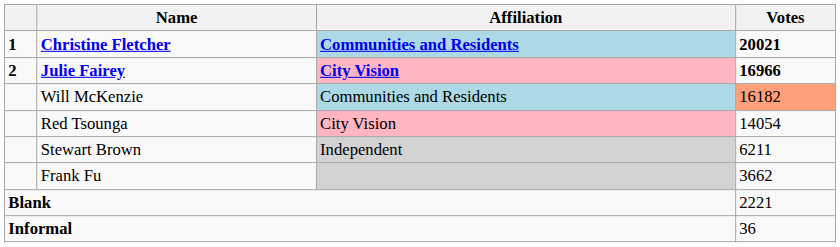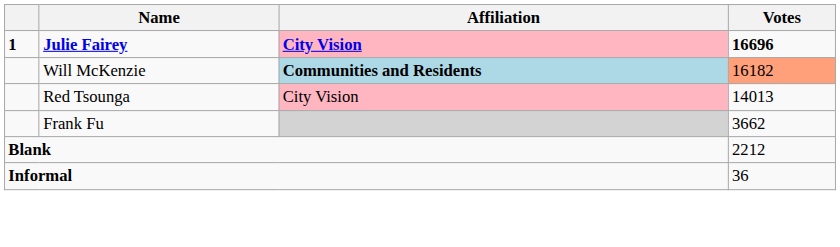- row: 1 | Christine Fletcher | Communities and Residents | 20021
Julie Fairey | column 1: 2 -> 1
Julie Fairey | Votes: 16966 -> 16696
Will McKenzie | Affiliation: normal -> bold
Red Tsounga | Votes: 14054 -> 14013
- row: Stewart Brown | Independent | 6211
Blank | Votes: 2221 -> 2212
